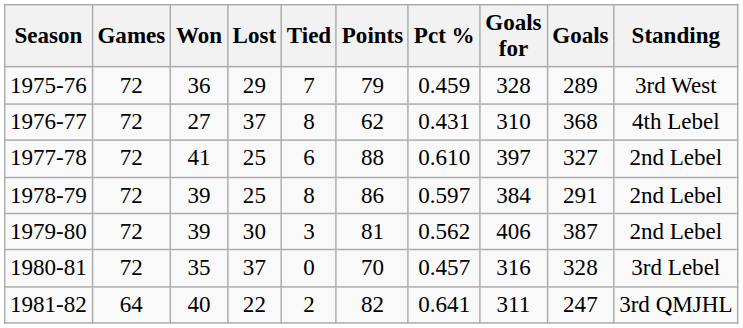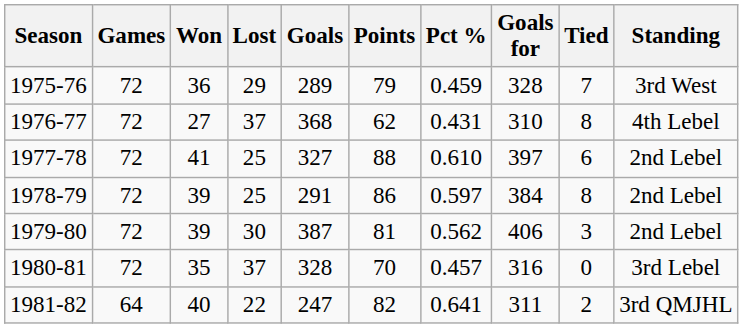columns swapped: Tied <-> Goals
